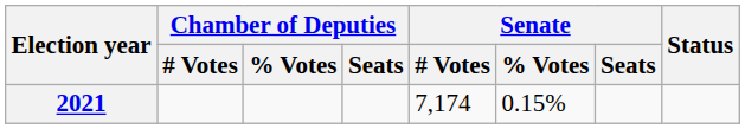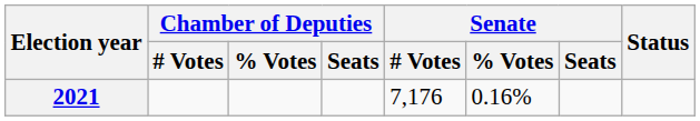2021 | Senate / # Votes: 7,174 -> 7,176
2021 | Senate / % Votes: 0.15% -> 0.16%
